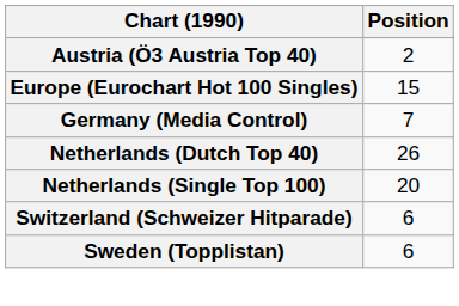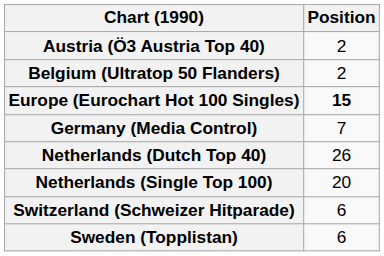+ row: Belgium (Ultratop 50 Flanders) | 2
Europe (Eurochart Hot 100 Singles) | Position: normal -> bold
